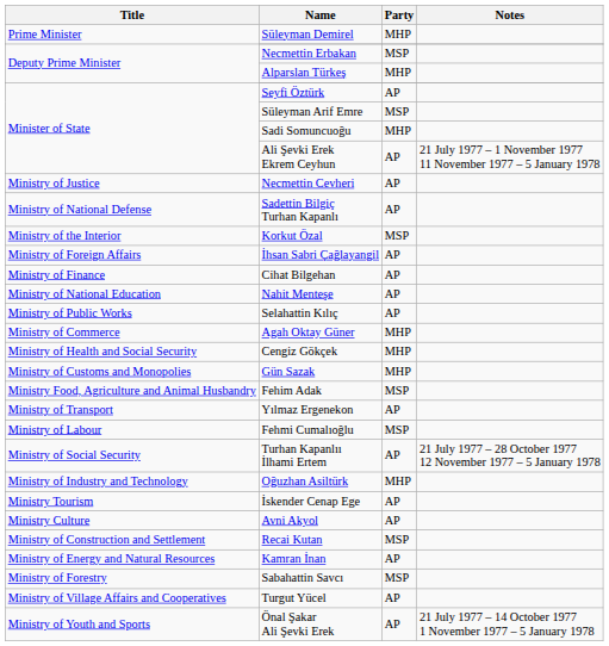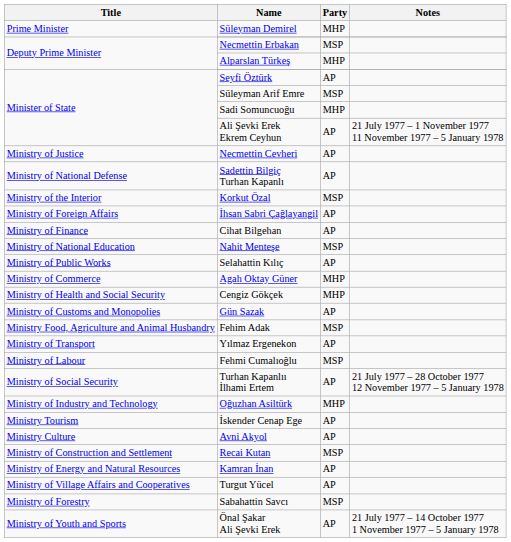Nahit Menteşe | Party: AP -> MSP
Gün Sazak | Party: MHP -> AP
rows swapped: Turgut Yücel <-> Sabahattin Savcı
